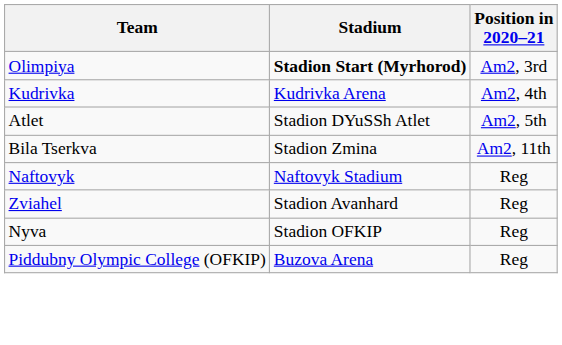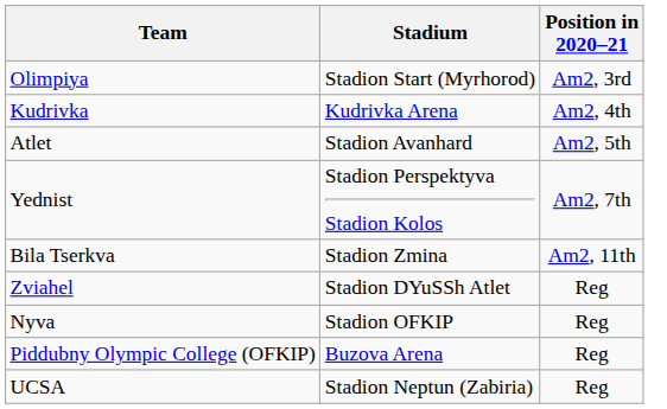Olimpiya | Stadium: bold -> normal
Atlet | Stadium: Stadion DYuSSh Atlet -> Stadion Avanhard
+ row: Yednist | Stadion Perspektyva Stadion Kolos | Am2, 7th
- row: Naftovyk | Naftovyk Stadium | Reg
Zviahel | Stadium: Stadion Avanhard -> Stadion DYuSSh Atlet
+ row: UCSA | Stadion Neptun (Zabiria) | Reg
